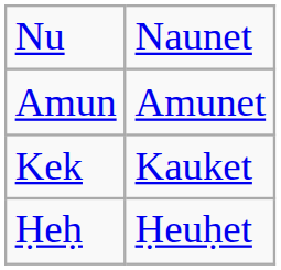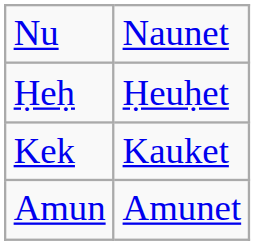rows swapped: Ḥeḥ <-> Amun
